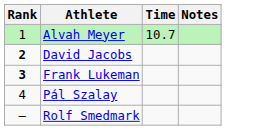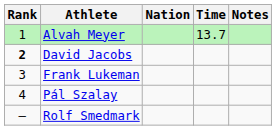+ column: Nation
Alvah Meyer | Time: 10.7 -> 13.7
Frank Lukeman | Rank: bold -> normal
